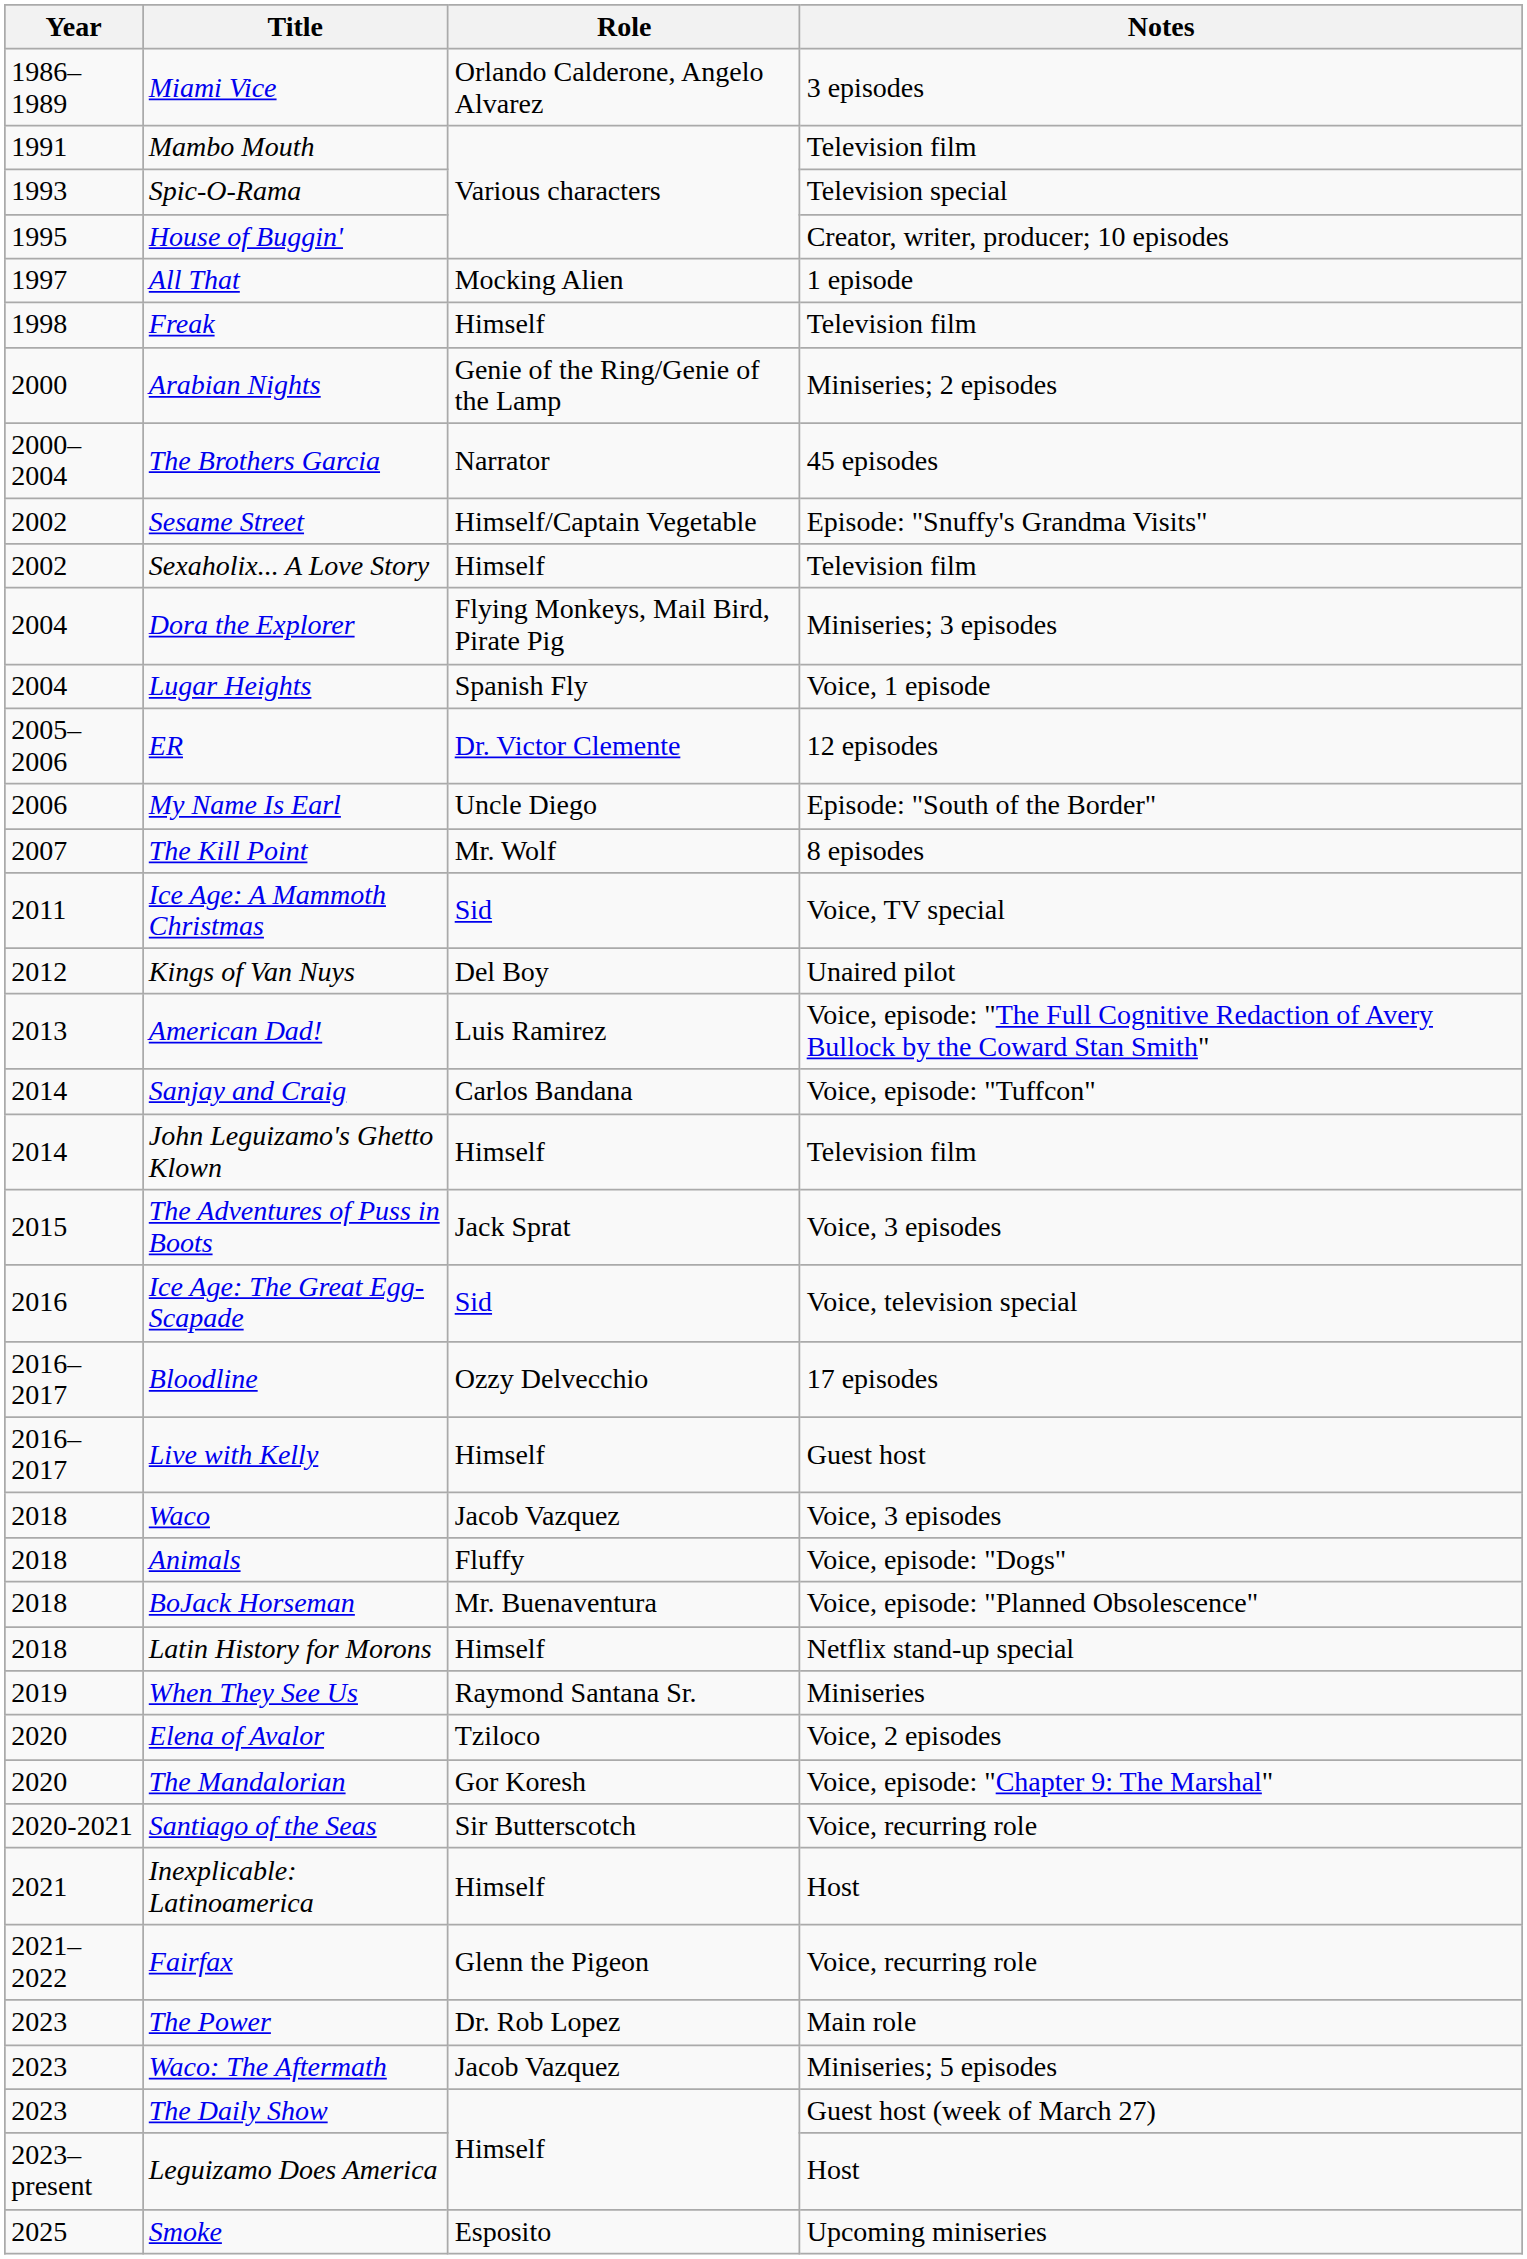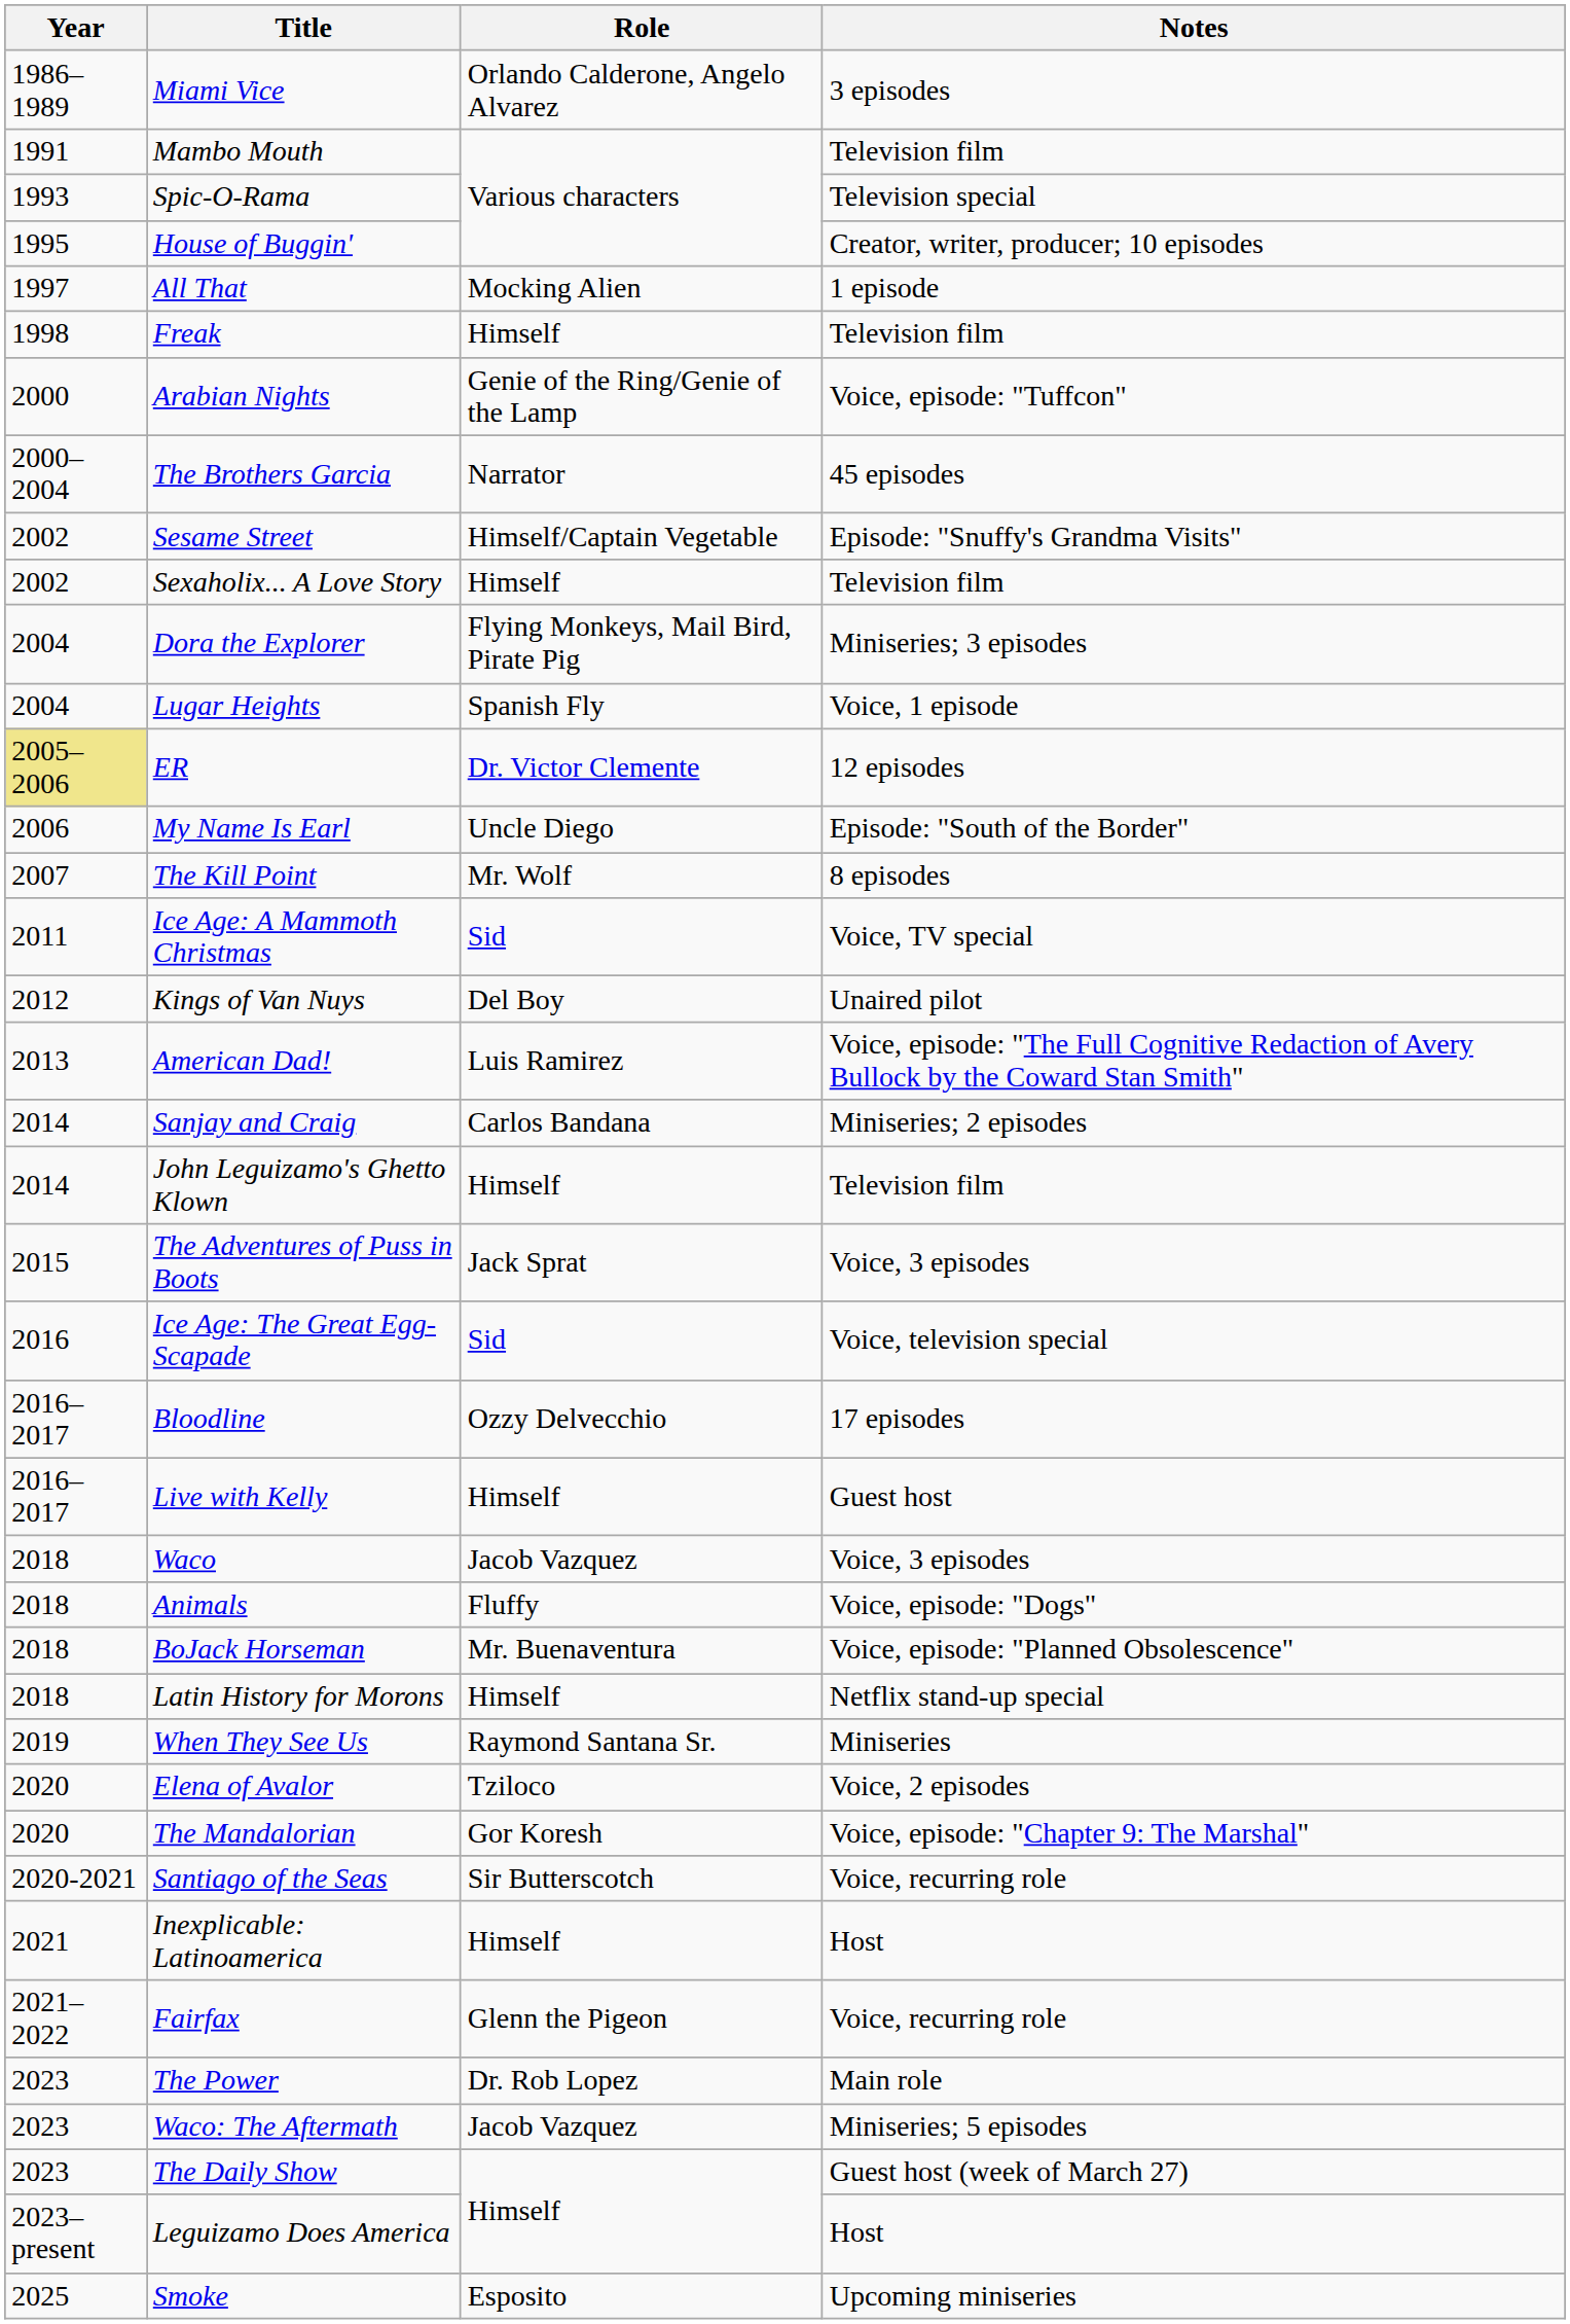Arabian Nights | Notes: Miniseries; 2 episodes -> Voice, episode: "Tuffcon"
ER | Year: no background -> khaki background
Sanjay and Craig | Notes: Voice, episode: "Tuffcon" -> Miniseries; 2 episodes
